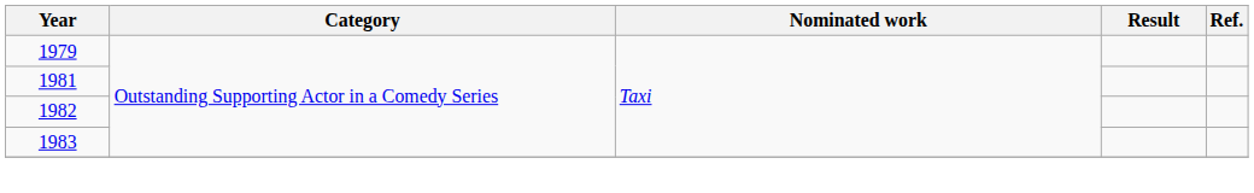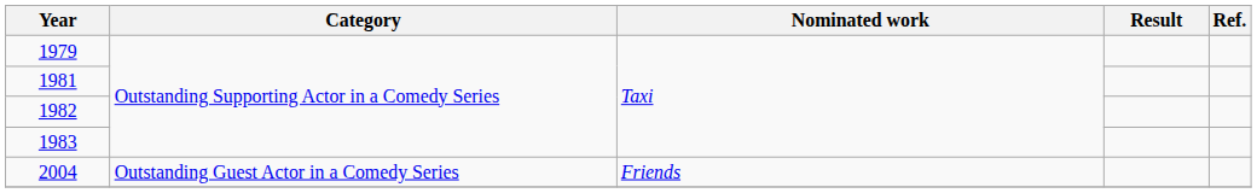+ row: 2004 | Outstanding Guest Actor in a Comedy Series | Friends
